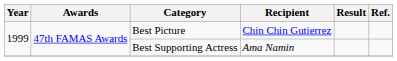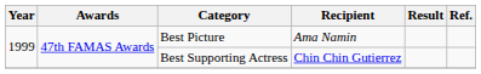Best Picture | Recipient: Chin Chin Gutierrez -> Ama Namin
Best Supporting Actress | Recipient: Ama Namin -> Chin Chin Gutierrez
